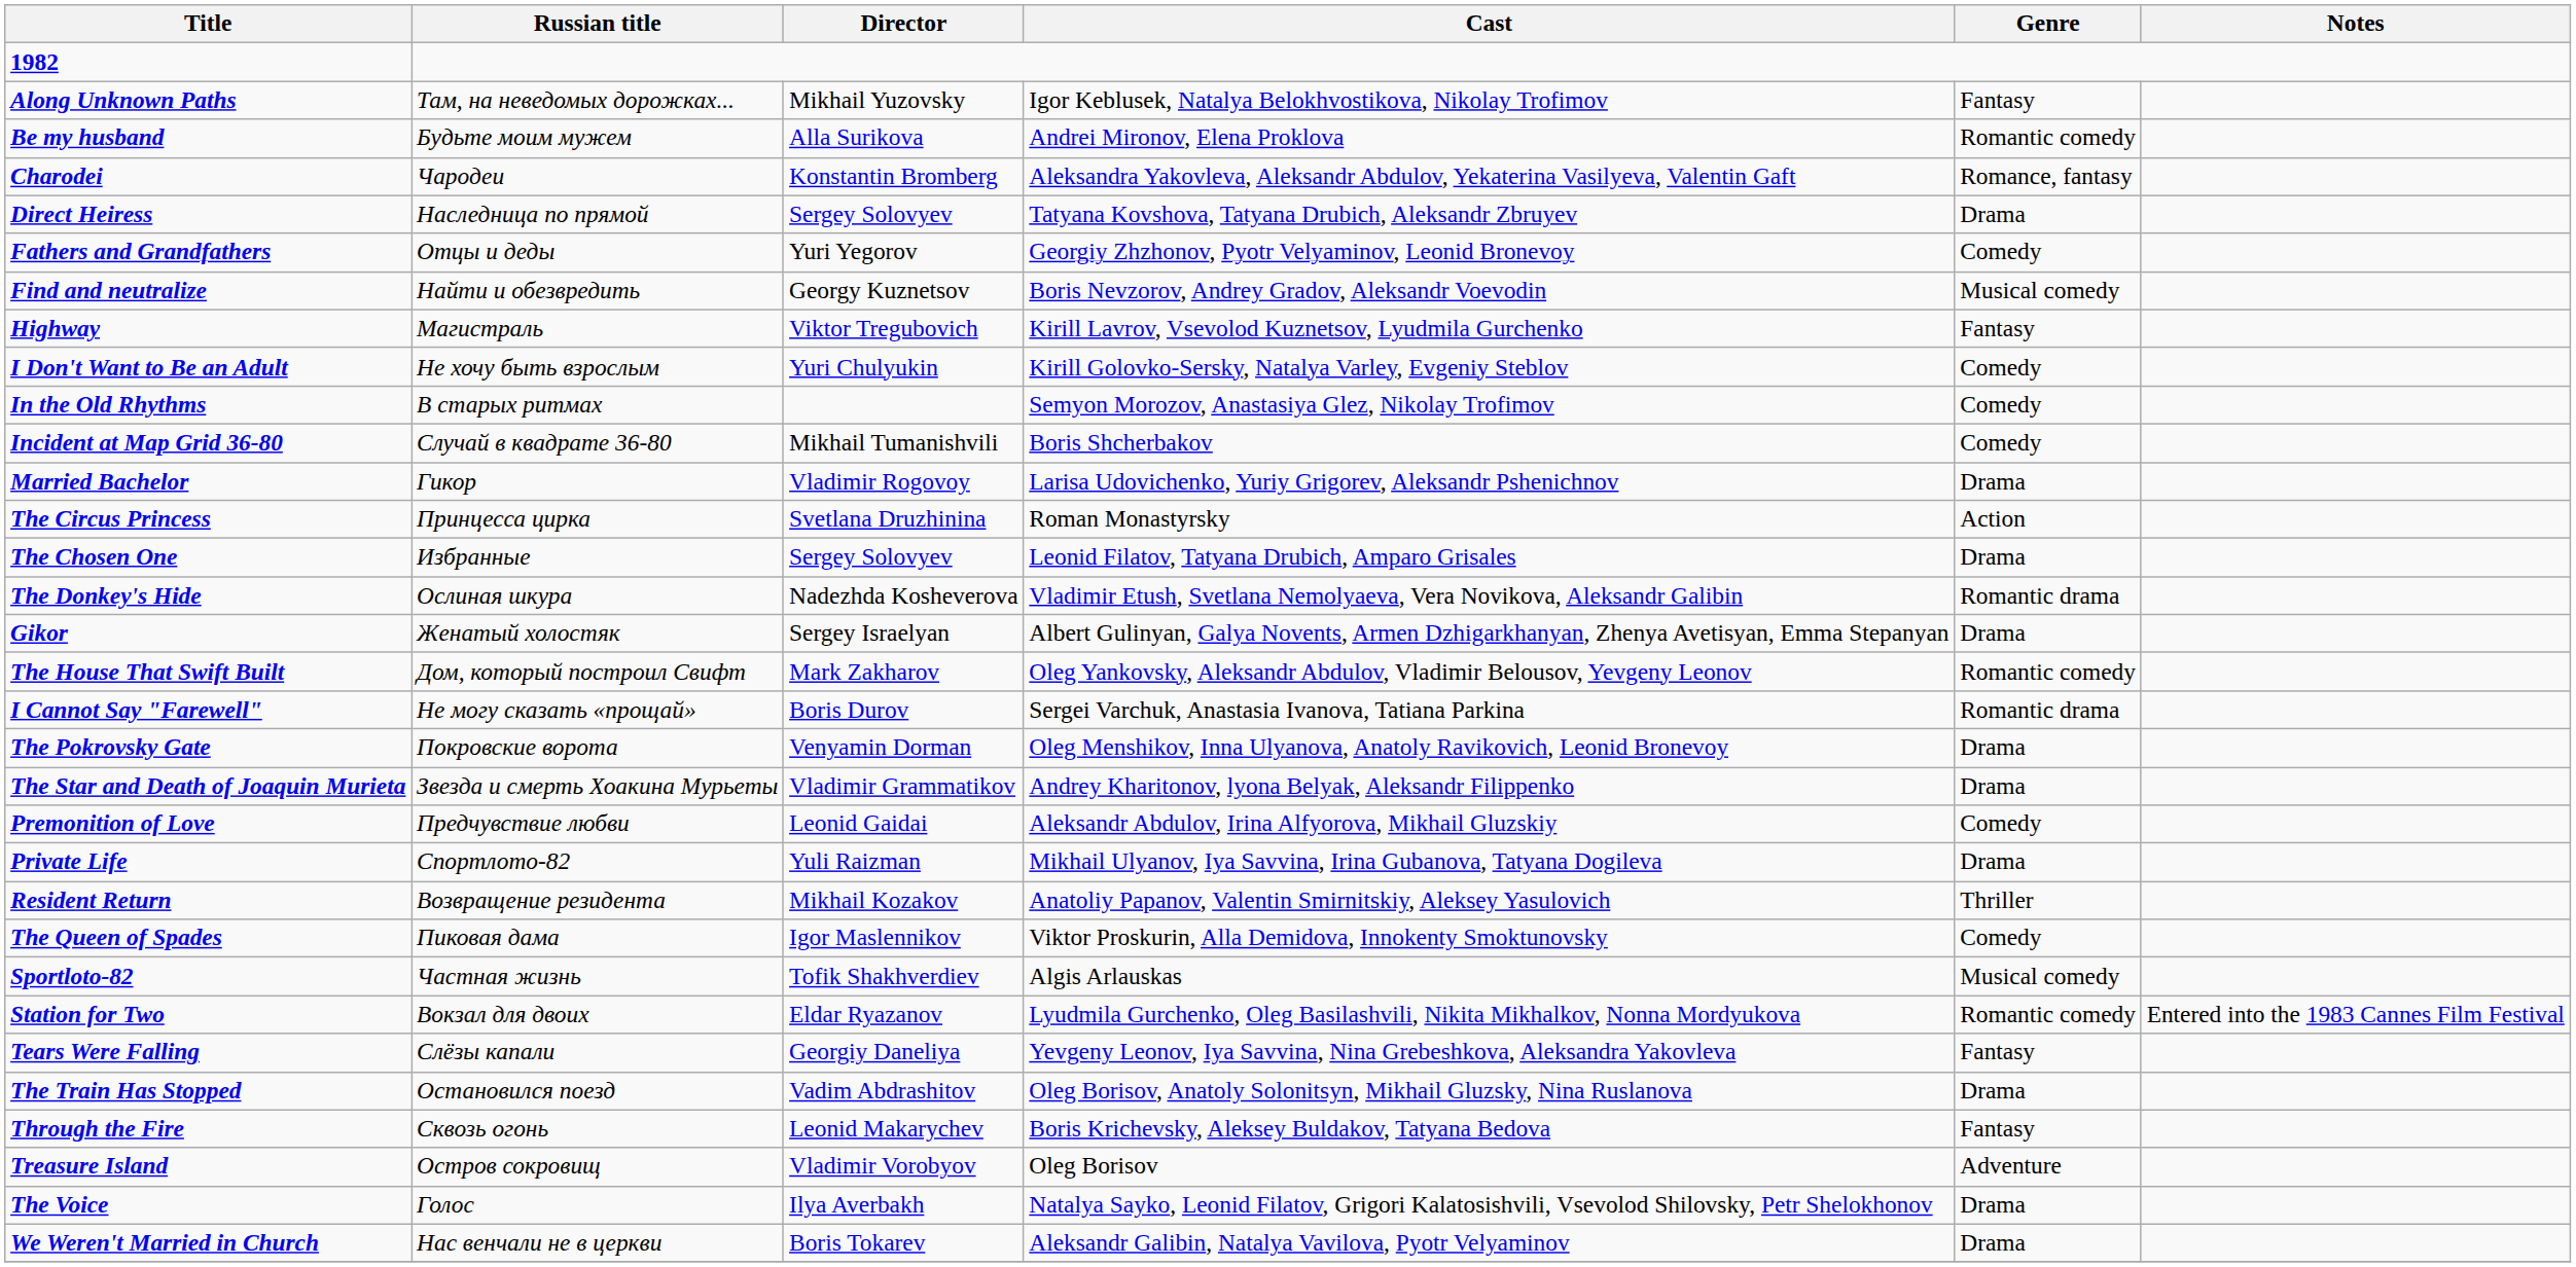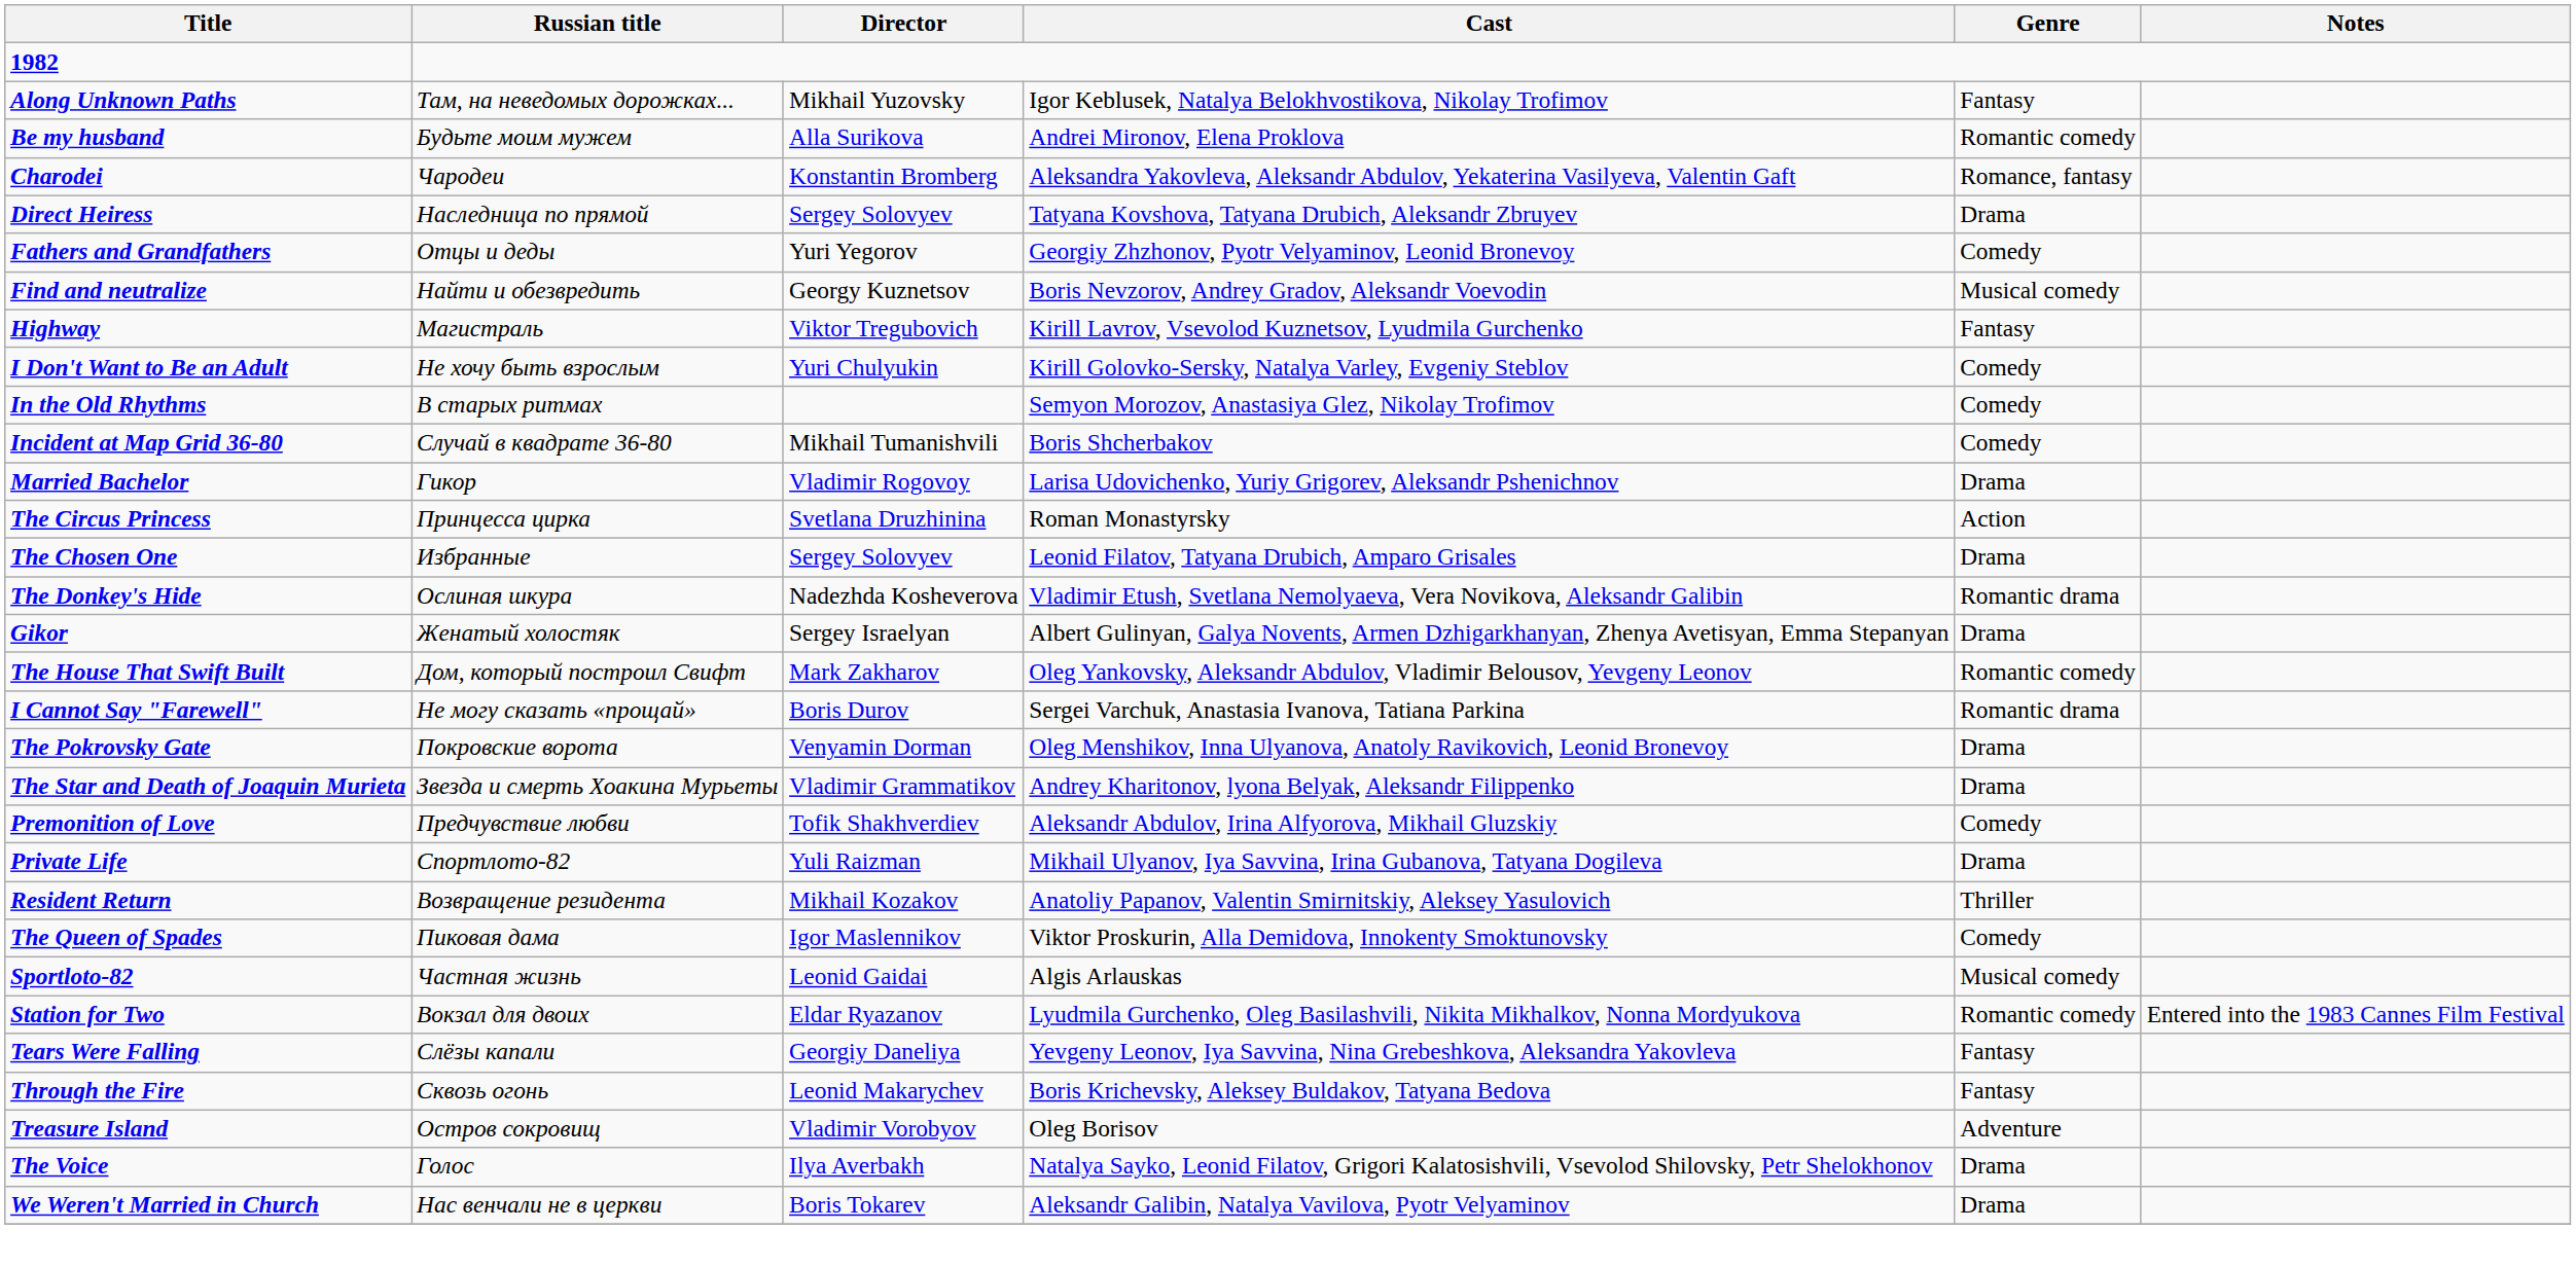Premonition of Love | Director: Leonid Gaidai -> Tofik Shakhverdiev
Sportloto-82 | Director: Tofik Shakhverdiev -> Leonid Gaidai
- row: The Train Has Stopped | Oстановился пoeзд | Vadim Abdrashitov | Oleg Borisov, Anatoly Solonitsyn, Mikhail Gluzsky, Nina Ruslanova | Drama
